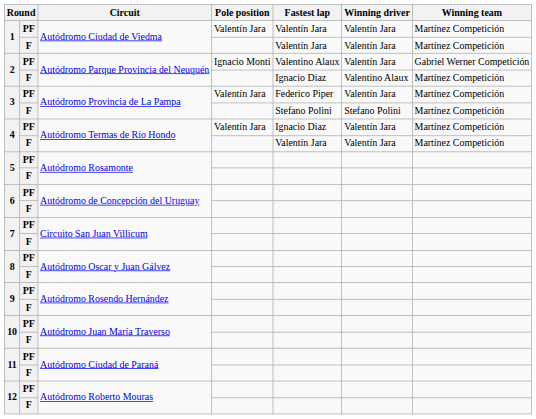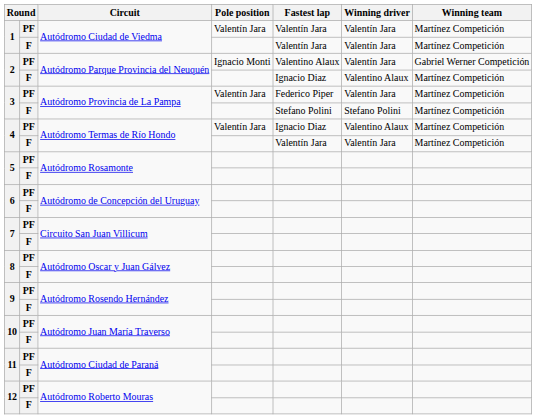4 / PF | Winning driver: Valentín Jara -> Valentino Alaux
